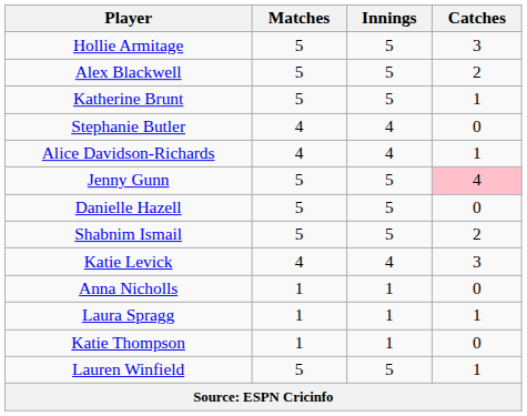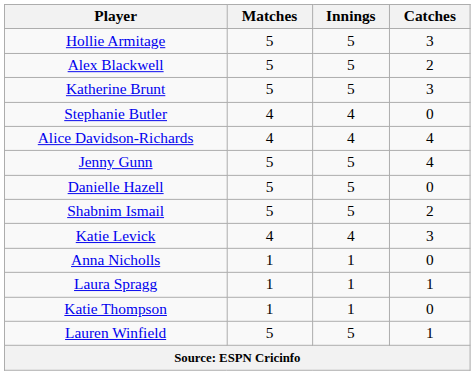Katherine Brunt | Catches: 1 -> 3
Alice Davidson-Richards | Catches: 1 -> 4
Jenny Gunn | Catches: pink background -> no background
